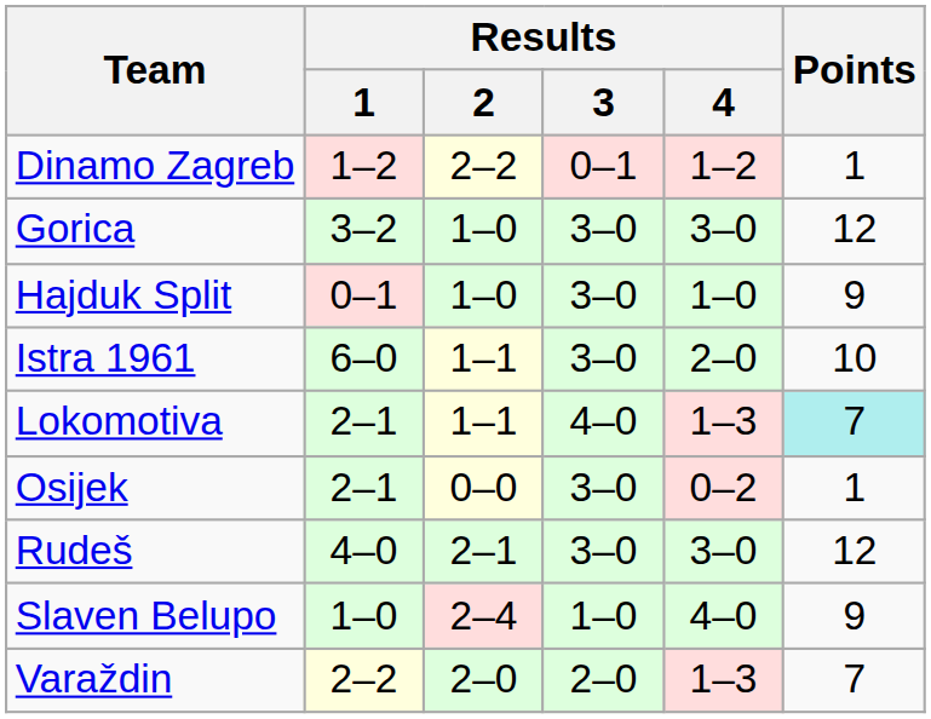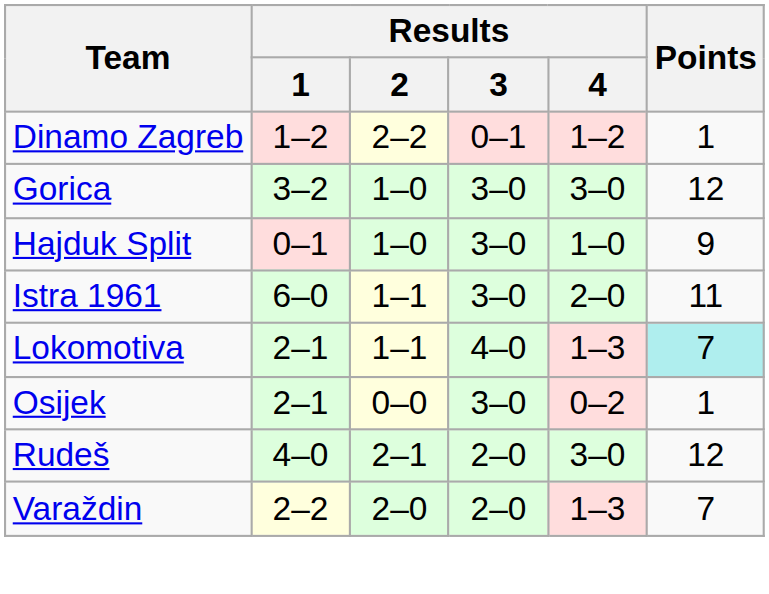Istra 1961 | Points: 10 -> 11
Rudeš | Results / 3: 3–0 -> 2–0
- row: Slaven Belupo | 1–0 | 2–4 | 1–0 | 4–0 | 9
